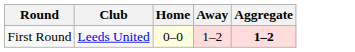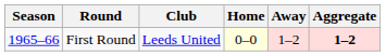+ column: Season | 1965–66
